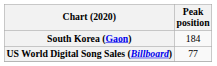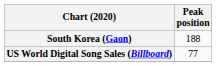South Korea (Gaon) | Peak position: 184 -> 188
